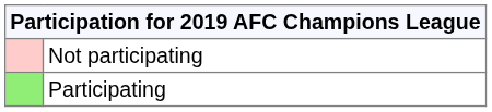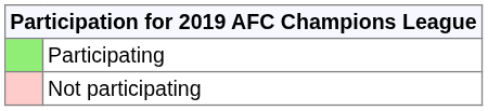rows swapped: Participating <-> Not participating
